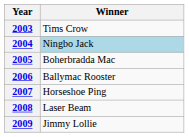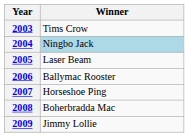2005 | Winner: Boherbradda Mac -> Laser Beam
2008 | Winner: Laser Beam -> Boherbradda Mac
